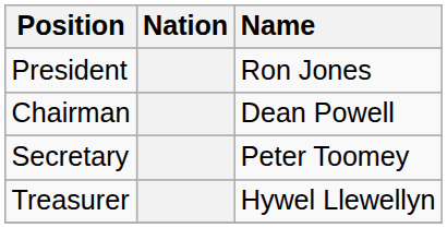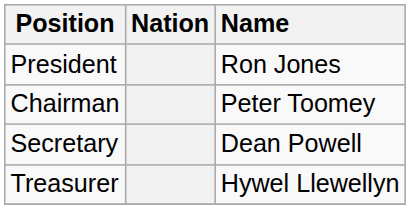Chairman | Name: Dean Powell -> Peter Toomey
Secretary | Name: Peter Toomey -> Dean Powell
